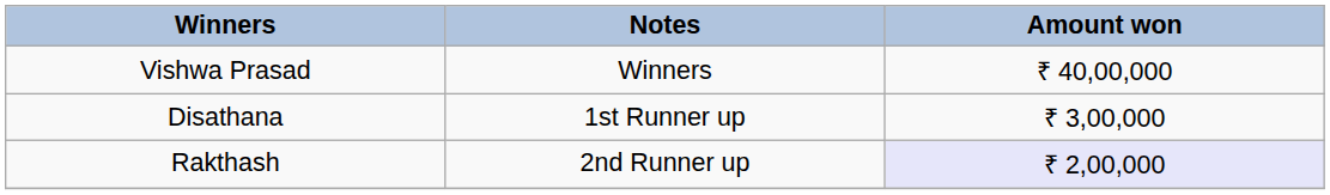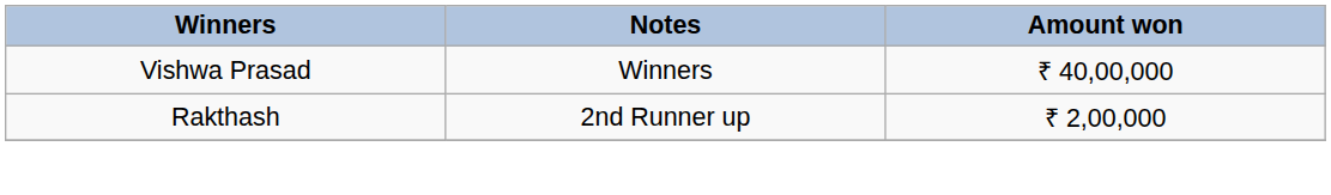- row: Disathana | 1st Runner up | ₹ 3,00,000
Rakthash | Amount won: lavender background -> no background
